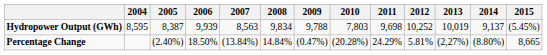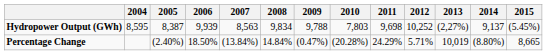Hydropower Output (GWh) | 2013: 10,019 -> (2,27%)
Percentage Change | 2012: 5.81% -> 5.71%
Percentage Change | 2013: (2,27%) -> 10,019
